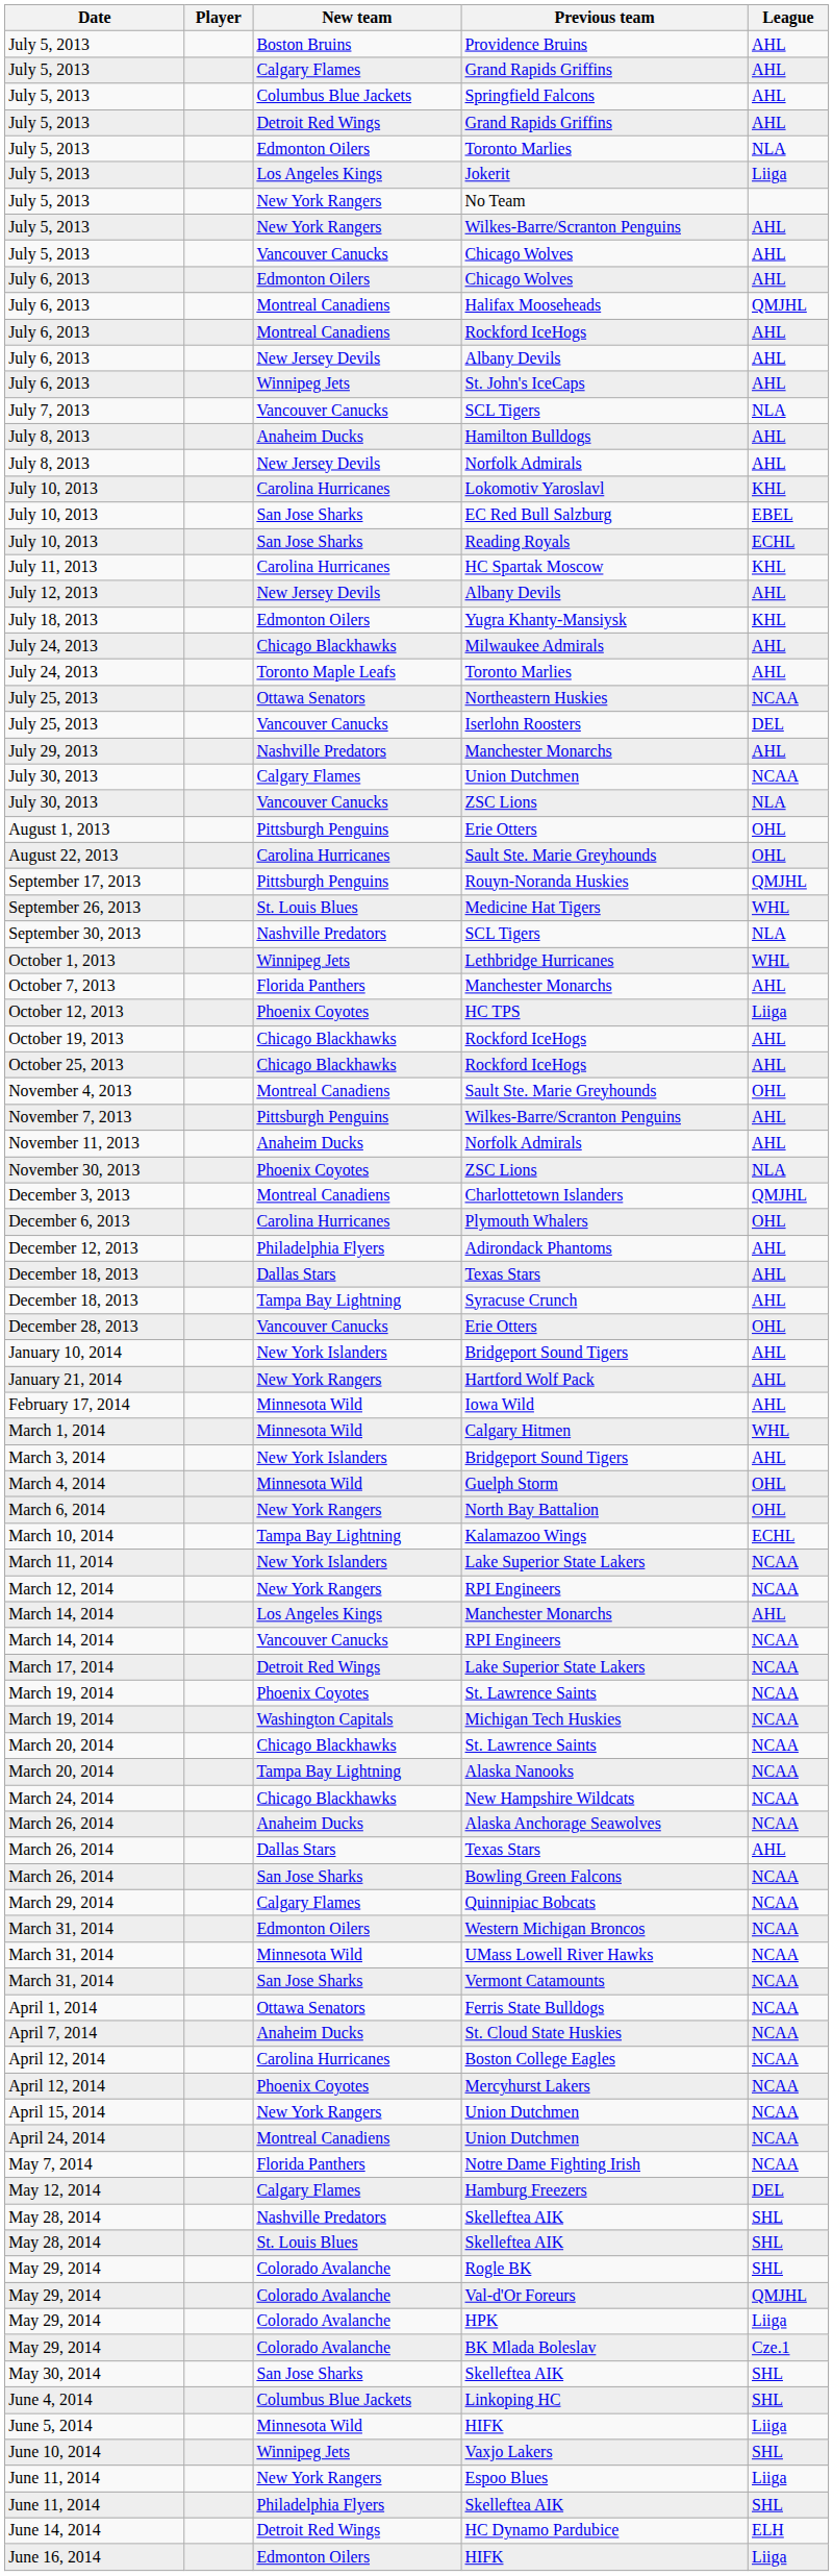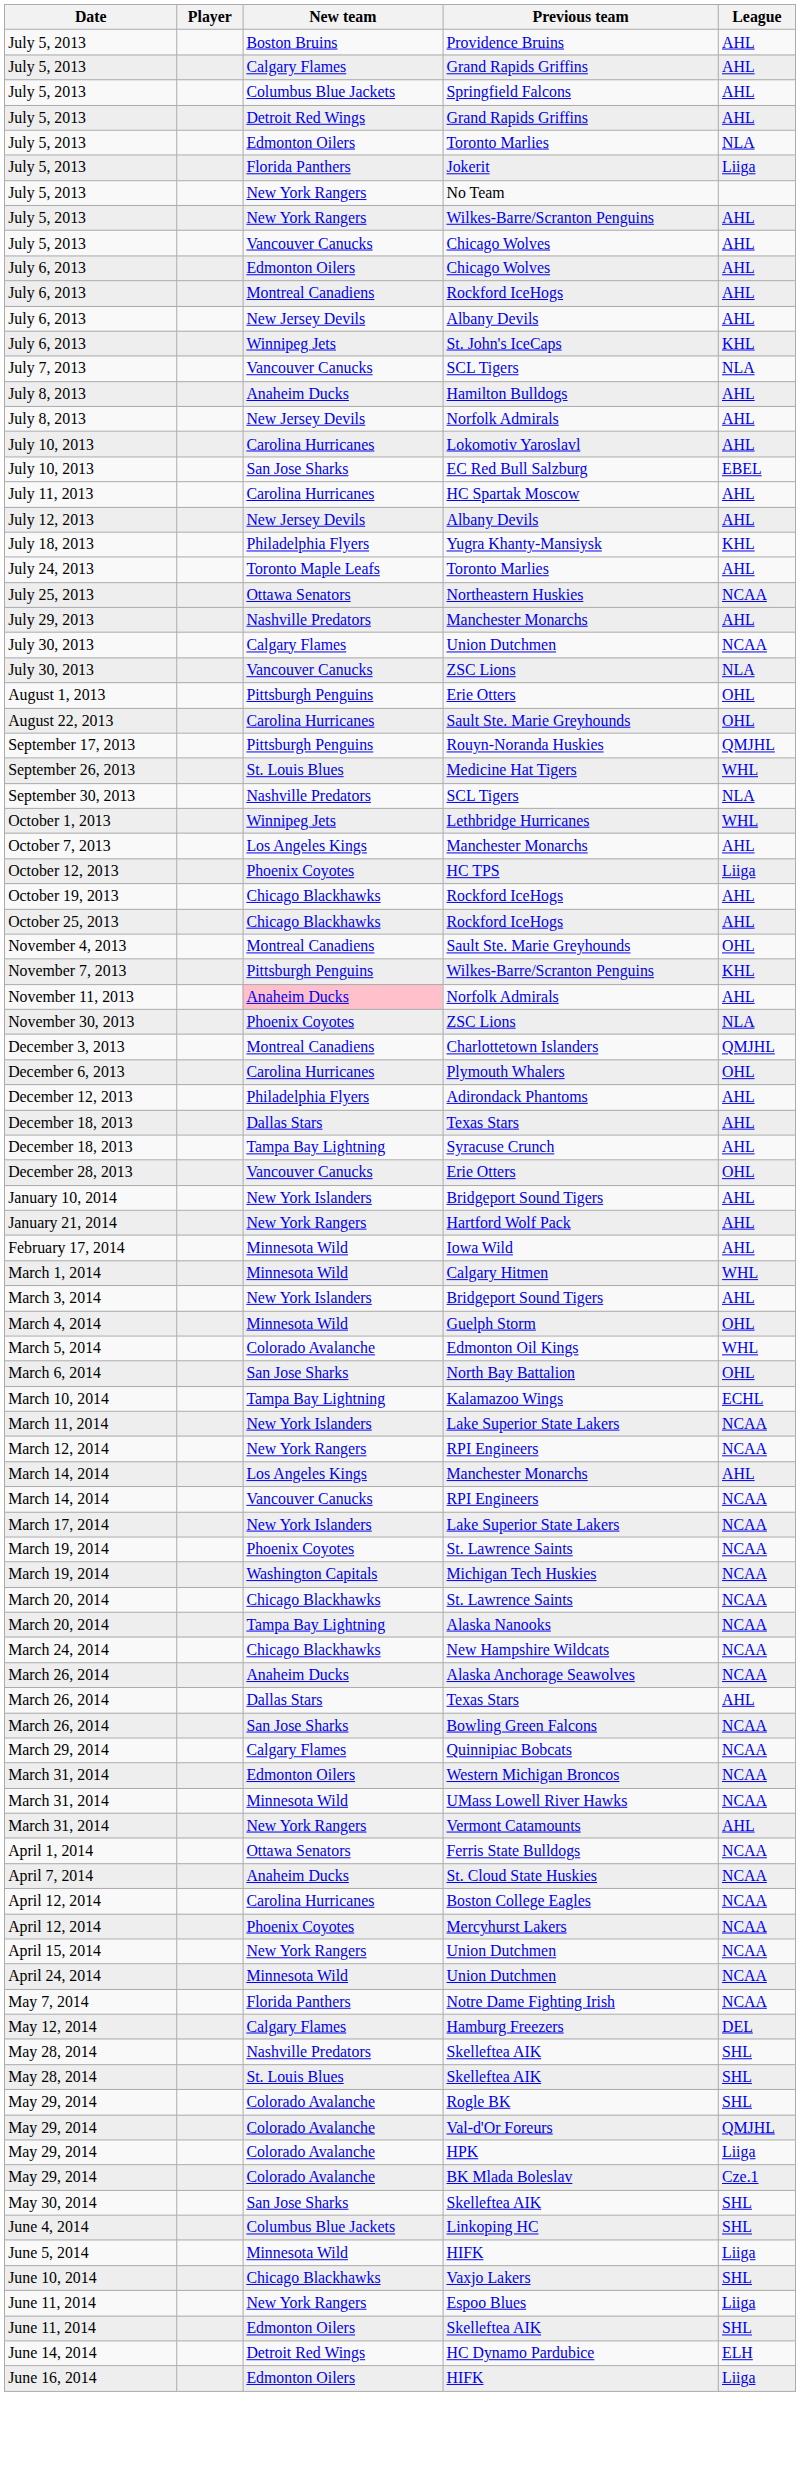Jokerit | New team: Los Angeles Kings -> Florida Panthers
- row: July 6, 2013 | Montreal Canadiens | Halifax Mooseheads | QMJHL
St. John's IceCaps | League: AHL -> KHL
Lokomotiv Yaroslavl | League: KHL -> AHL
- row: July 10, 2013 | San Jose Sharks | Reading Royals | ECHL
HC Spartak Moscow | League: KHL -> AHL
Yugra Khanty-Mansiysk | New team: Edmonton Oilers -> Philadelphia Flyers
- row: July 24, 2013 | Chicago Blackhawks | Milwaukee Admirals | AHL
- row: July 25, 2013 | Vancouver Canucks | Iserlohn Roosters | DEL
October 7, 2013 / Manchester Monarchs | New team: Florida Panthers -> Los Angeles Kings
November 7, 2013 / Wilkes-Barre/Scranton Penguins | League: AHL -> KHL
November 11, 2013 / Norfolk Admirals | New team: no background -> pink background
+ row: March 5, 2014 | Colorado Avalanche | Edmonton Oil Kings | WHL
North Bay Battalion | New team: New York Rangers -> San Jose Sharks
March 17, 2014 / Lake Superior State Lakers | New team: Detroit Red Wings -> New York Islanders
Vermont Catamounts | New team: San Jose Sharks -> New York Rangers
Vermont Catamounts | League: NCAA -> AHL
April 24, 2014 / Union Dutchmen | New team: Montreal Canadiens -> Minnesota Wild
Vaxjo Lakers | New team: Winnipeg Jets -> Chicago Blackhawks
June 11, 2014 / Skelleftea AIK | New team: Philadelphia Flyers -> Edmonton Oilers
